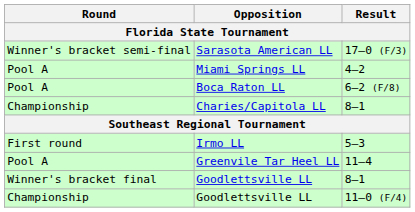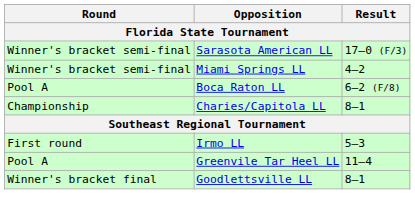Miami Springs LL | Round: Pool A -> Winner's bracket semi-final
- row: Championship | Goodlettsville LL | 11–0 (F/4)
